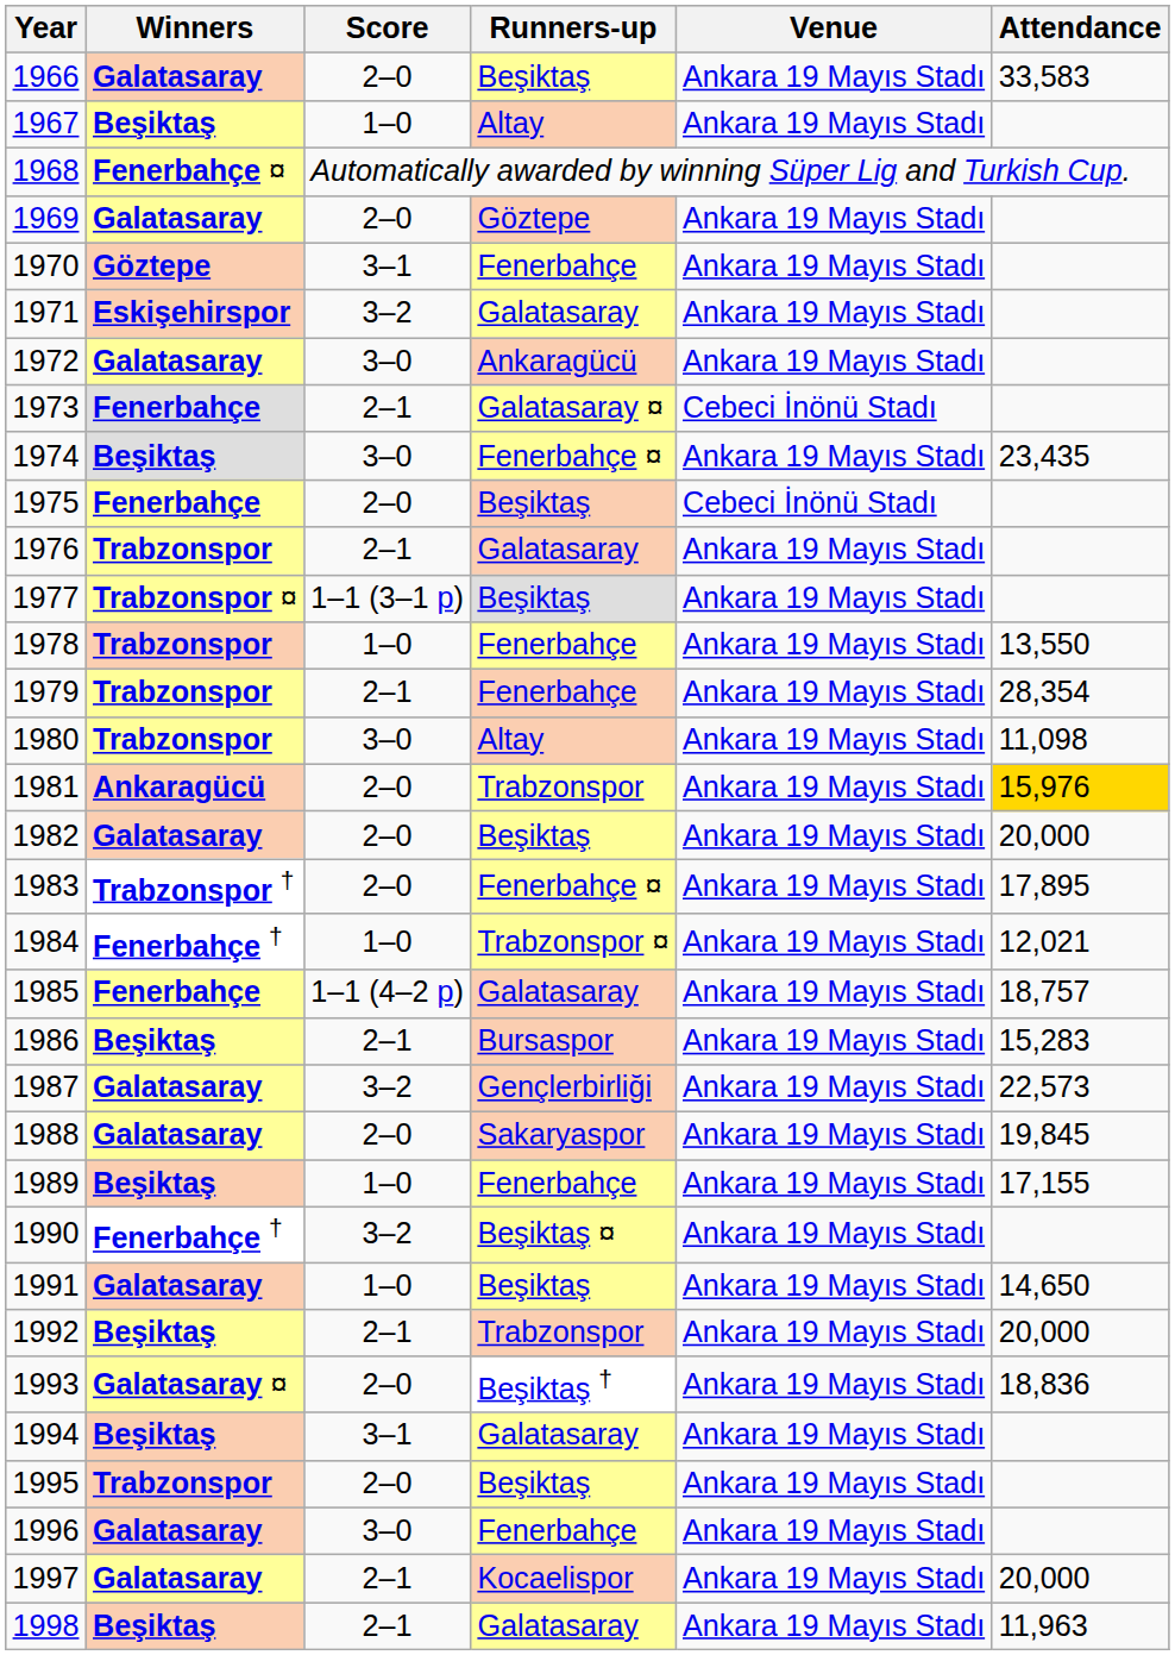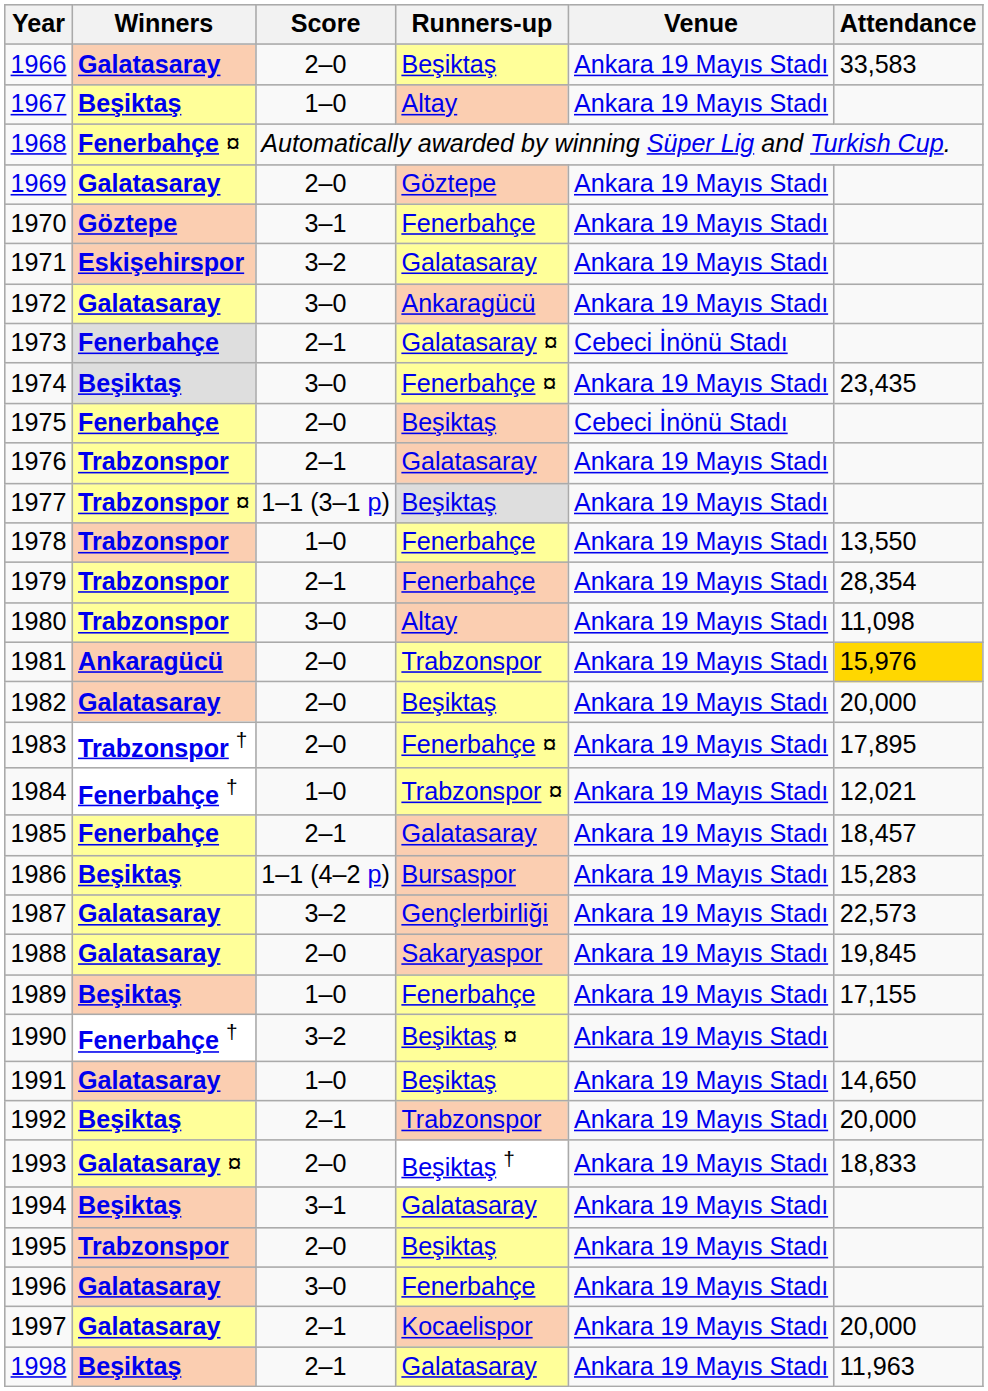1985 | Score: 1–1 (4–2 p) -> 2–1
1985 | Attendance: 18,757 -> 18,457
1986 | Score: 2–1 -> 1–1 (4–2 p)
1993 | Attendance: 18,836 -> 18,833
